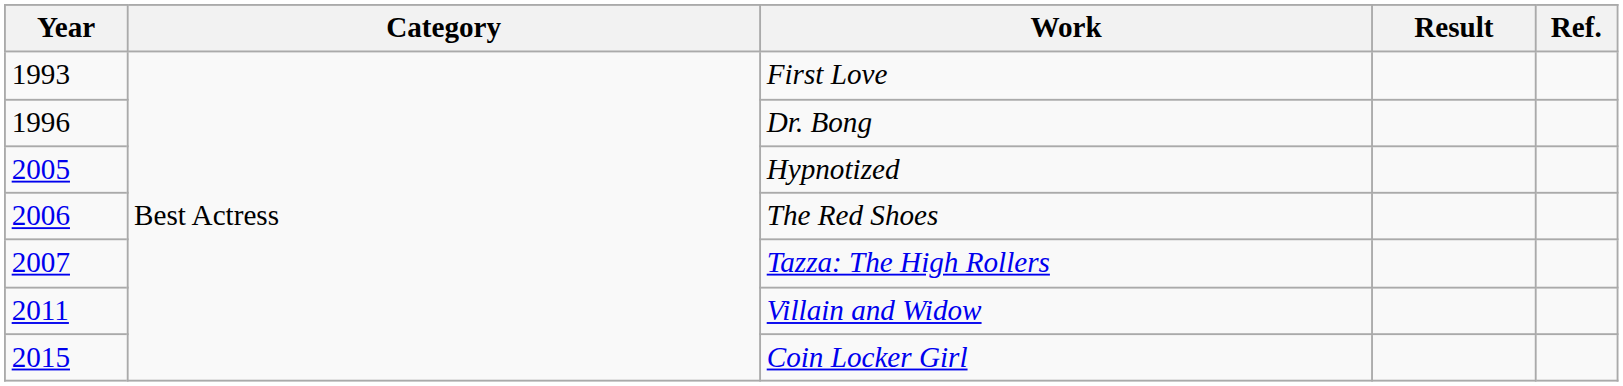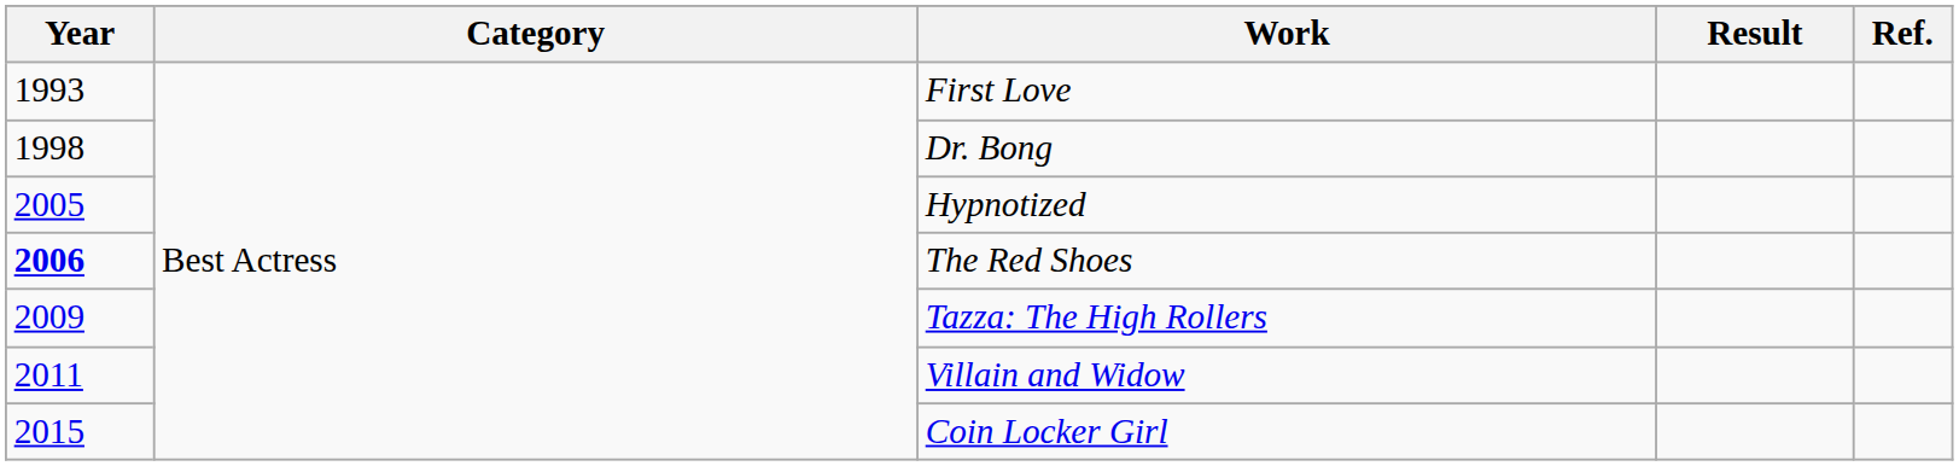Dr. Bong | Year: 1996 -> 1998
The Red Shoes | Year: normal -> bold
Tazza: The High Rollers | Year: 2007 -> 2009
